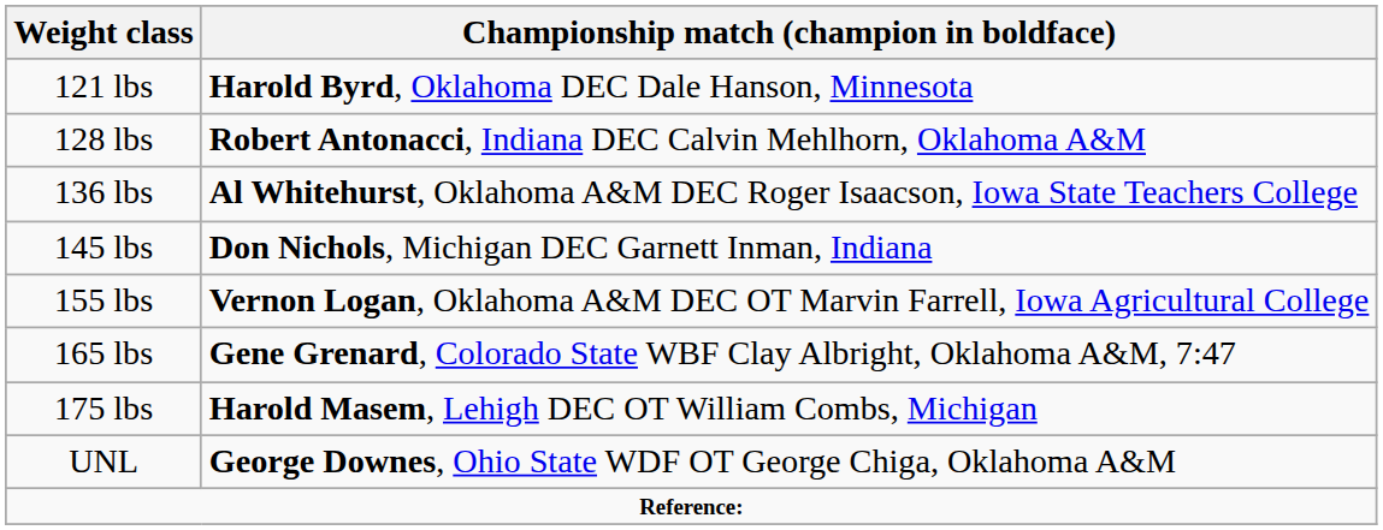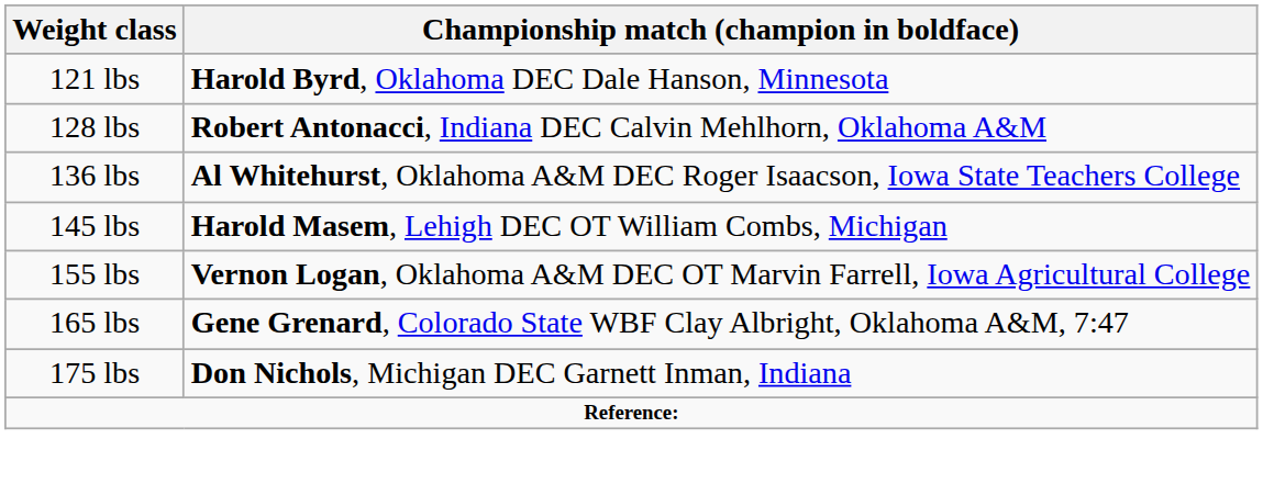145 lbs | Championship match (champion in boldface): Don Nichols, Michigan DEC Garnett Inman, Indiana -> Harold Masem, Lehigh DEC OT William Combs, Michigan
175 lbs | Championship match (champion in boldface): Harold Masem, Lehigh DEC OT William Combs, Michigan -> Don Nichols, Michigan DEC Garnett Inman, Indiana
- row: UNL | George Downes, Ohio State WDF OT George Chiga, Oklahoma A&M
